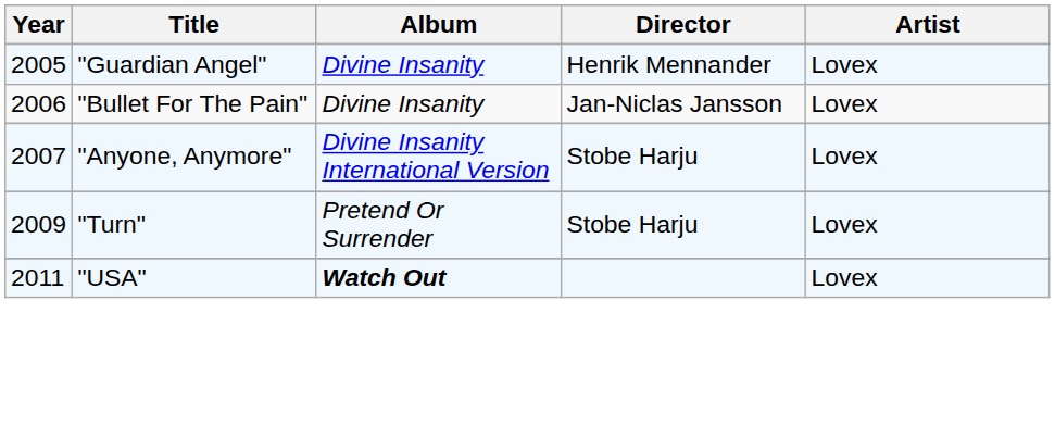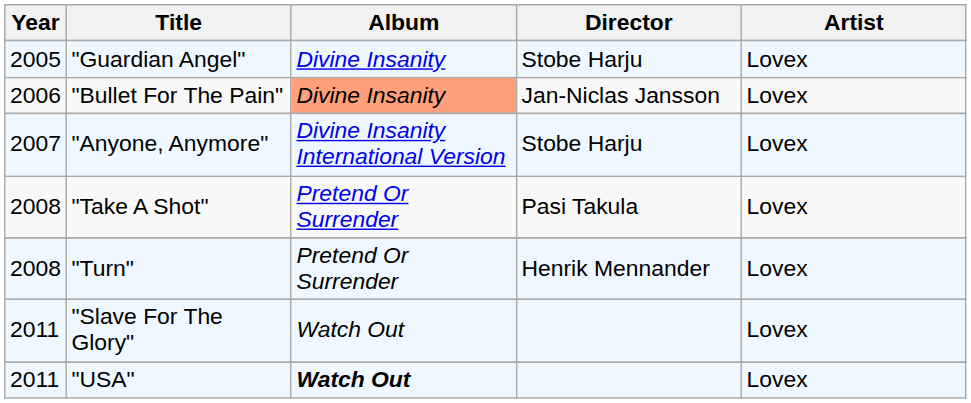"Guardian Angel" | Director: Henrik Mennander -> Stobe Harju
"Bullet For The Pain" | Album: no background -> lightsalmon background
+ row: 2008 | "Take A Shot" | Pretend Or Surrender | Pasi Takula | Lovex
"Turn" | Year: 2009 -> 2008
"Turn" | Director: Stobe Harju -> Henrik Mennander
+ row: 2011 | "Slave For The Glory" | Watch Out | Lovex
